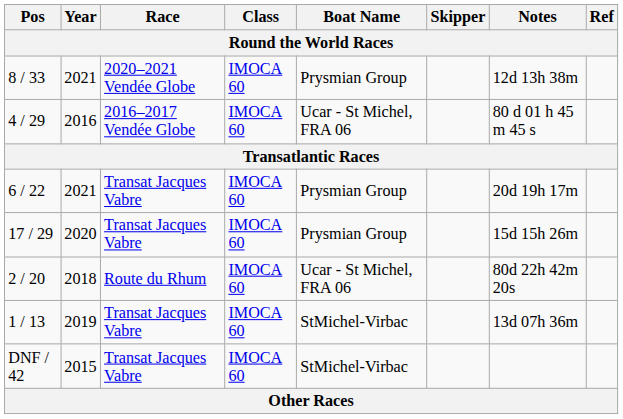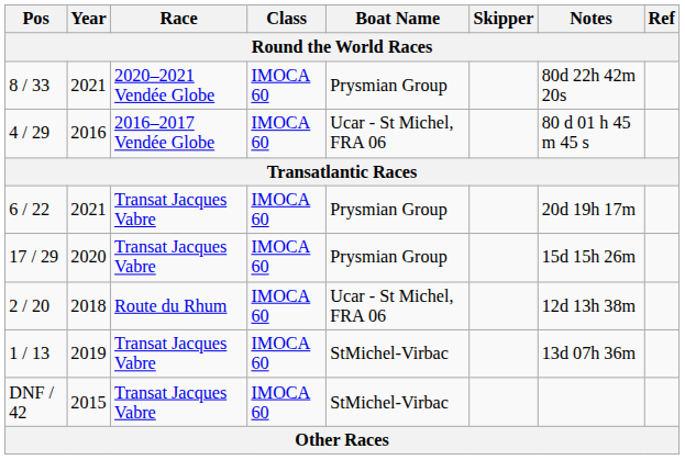8 / 33 | Notes: 12d 13h 38m -> 80d 22h 42m 20s
2 / 20 | Notes: 80d 22h 42m 20s -> 12d 13h 38m
